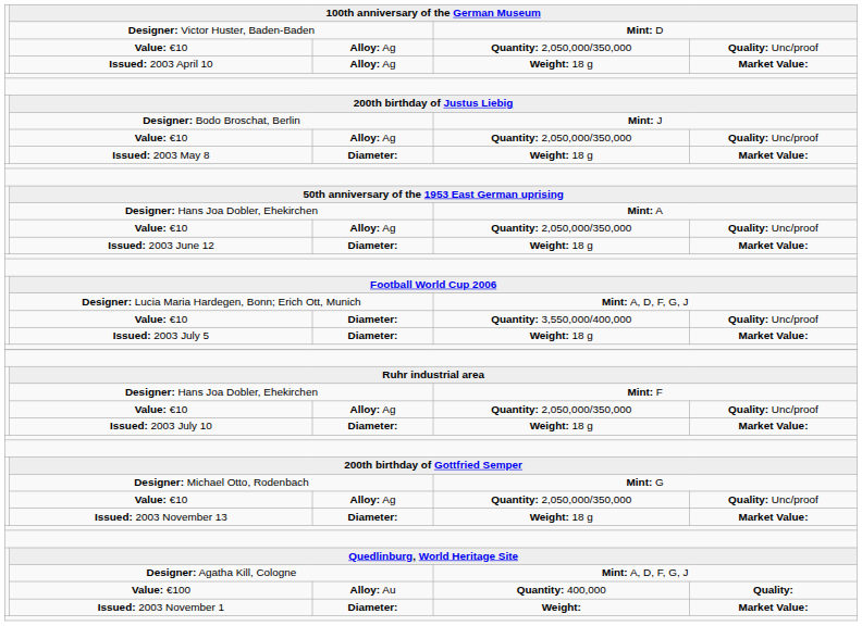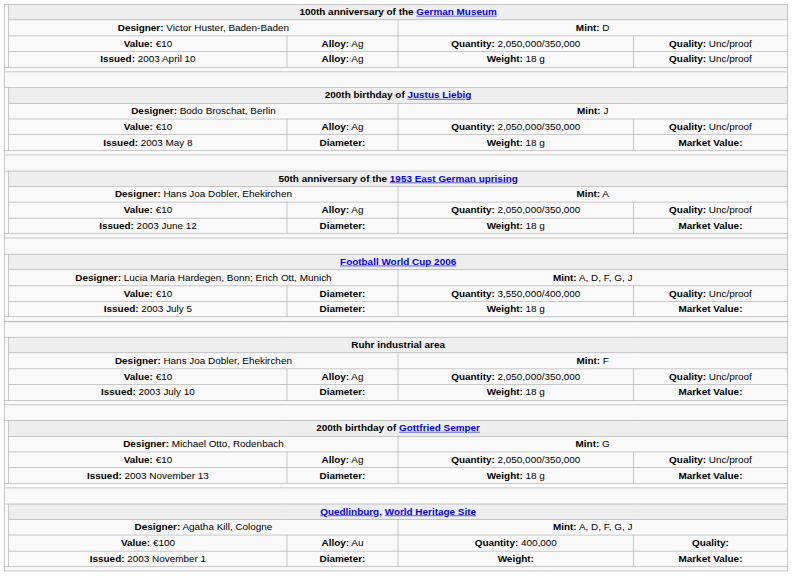Issued: 2003 April 10 | column 5: Market Value: -> Quality: Unc/proof
